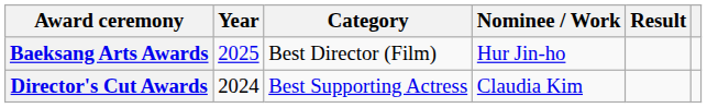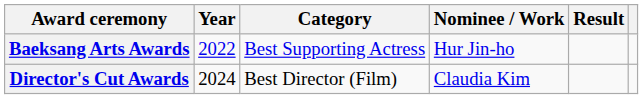Baeksang Arts Awards | Year: 2025 -> 2022
Baeksang Arts Awards | Category: Best Director (Film) -> Best Supporting Actress
Director's Cut Awards | Category: Best Supporting Actress -> Best Director (Film)
